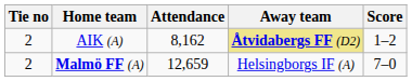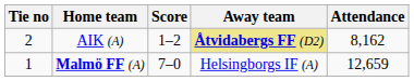columns swapped: Score <-> Attendance
Malmö FF (A) | Tie no: 2 -> 1
